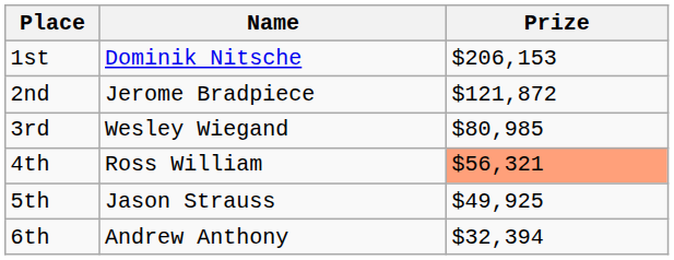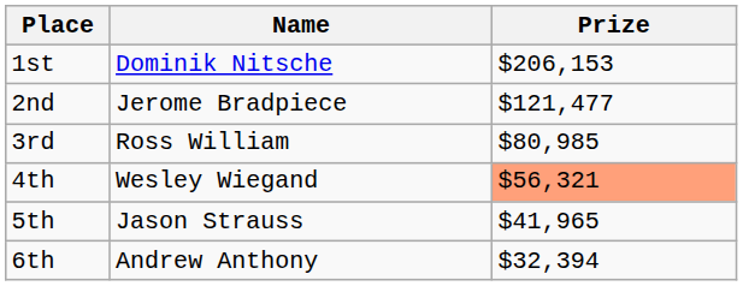2nd | Prize: $121,872 -> $121,477
3rd | Name: Wesley Wiegand -> Ross William
4th | Name: Ross William -> Wesley Wiegand
5th | Prize: $49,925 -> $41,965
